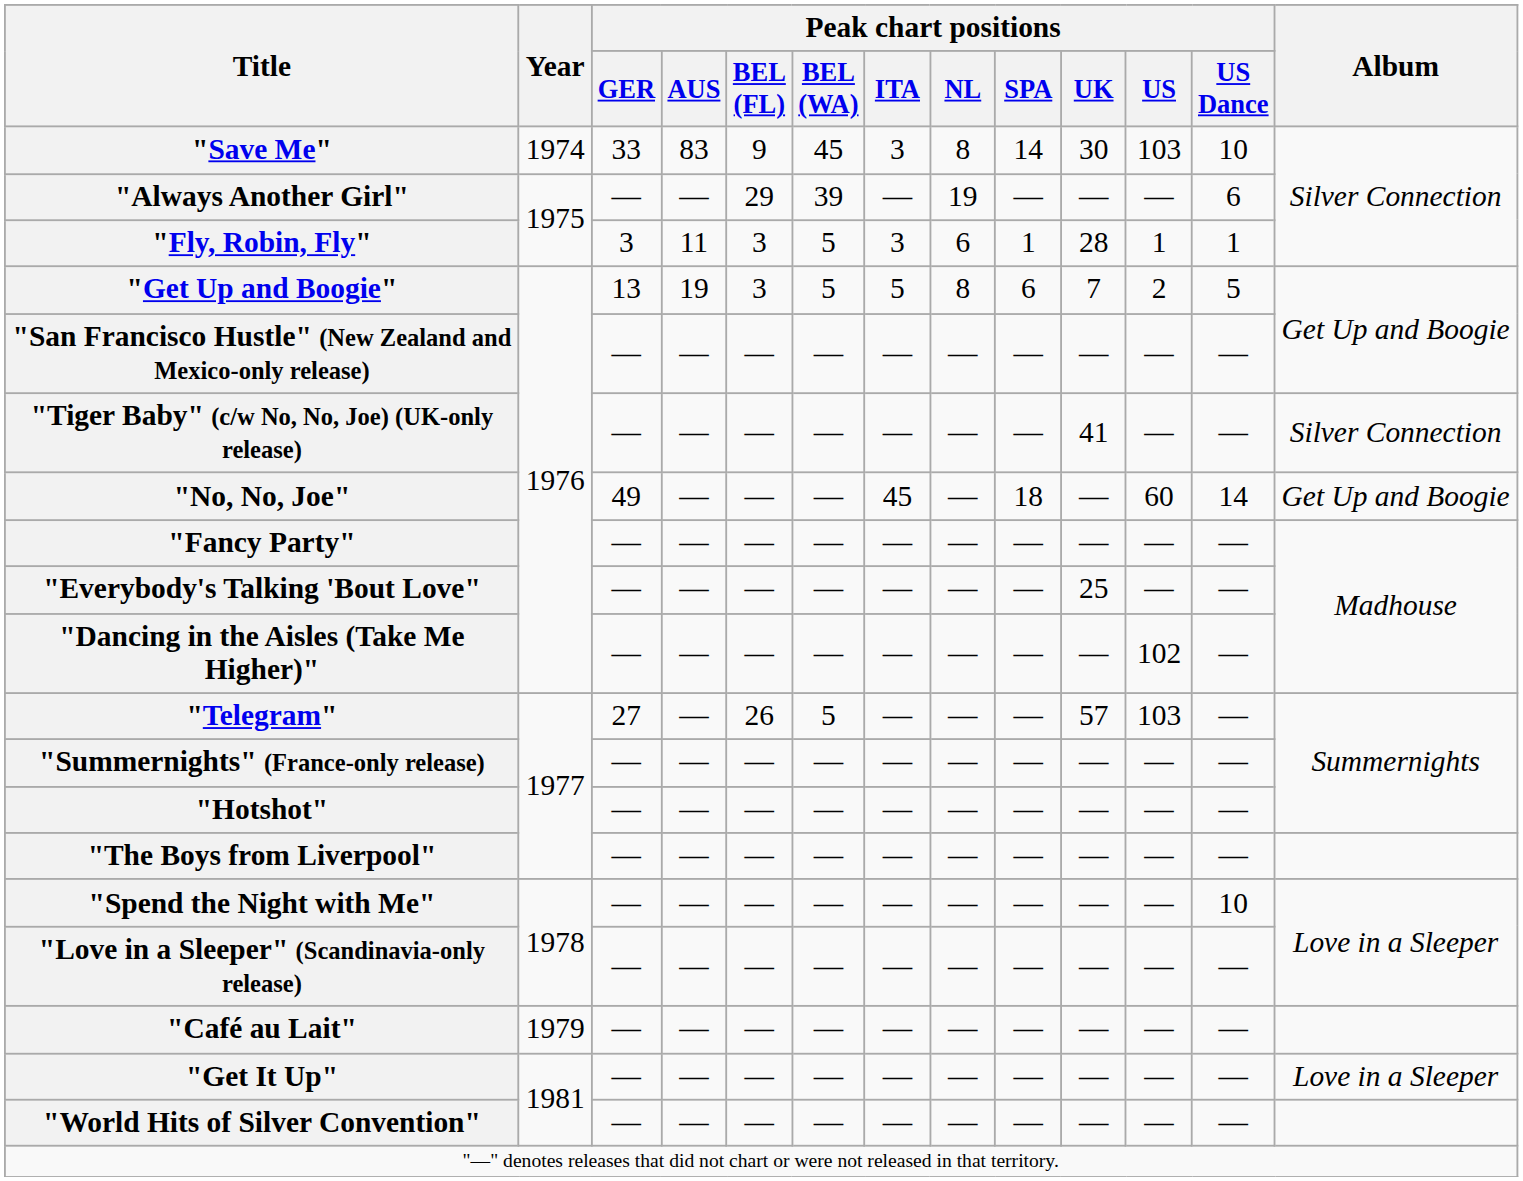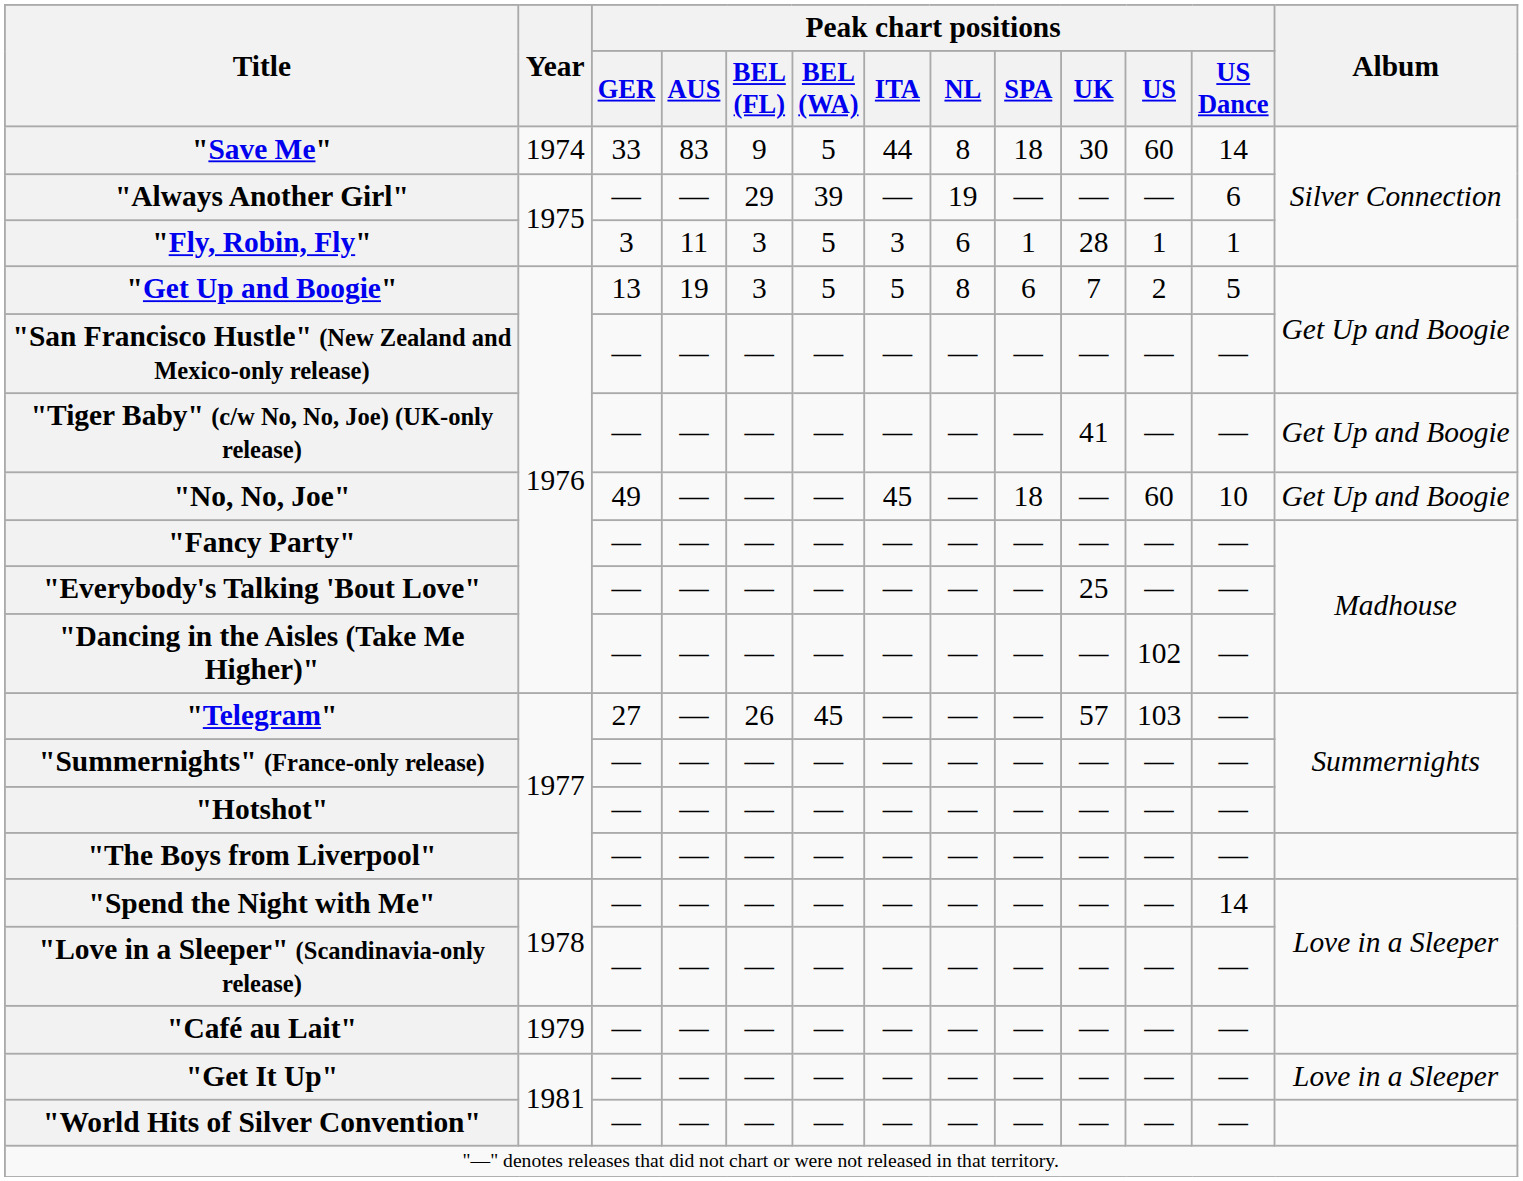"Save Me" | Peak chart positions / BEL (WA): 45 -> 5
"Save Me" | Peak chart positions / ITA: 3 -> 44
"Save Me" | Peak chart positions / SPA: 14 -> 18
"Save Me" | Peak chart positions / US: 103 -> 60
"Save Me" | Peak chart positions / US Dance: 10 -> 14
"Tiger Baby" (c/w No, No, Joe) (UK-only release) | Album: Silver Connection -> Get Up and Boogie
"No, No, Joe" | Peak chart positions / US Dance: 14 -> 10
"Telegram" | Peak chart positions / BEL (WA): 5 -> 45
"Spend the Night with Me" | Peak chart positions / US Dance: 10 -> 14
